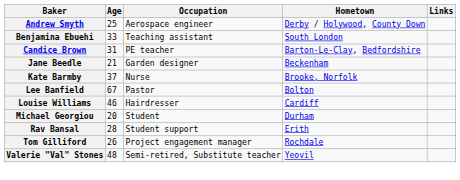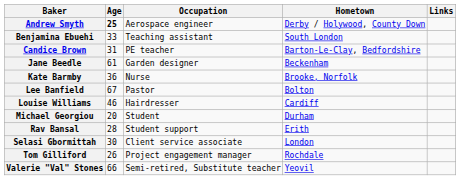Andrew Smyth | Age: normal -> bold
Jane Beedle | Age: 21 -> 61
Kate Barmby | Age: 37 -> 36
+ row: Selasi Gbormittah | 30 | Client service associate | London
Valerie "Val" Stones | Age: 48 -> 66
